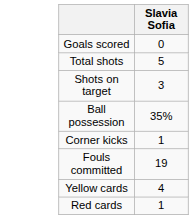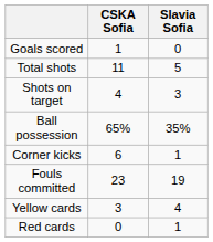+ column: CSKA Sofia | 1 | 11 | 4 | 65% | 6 | 23 | 3 | 0
